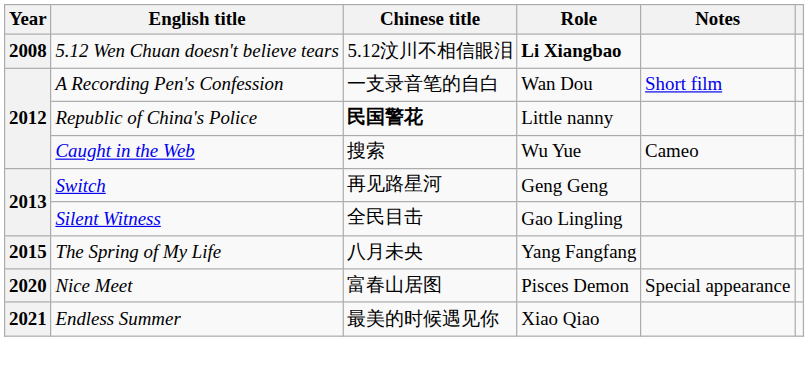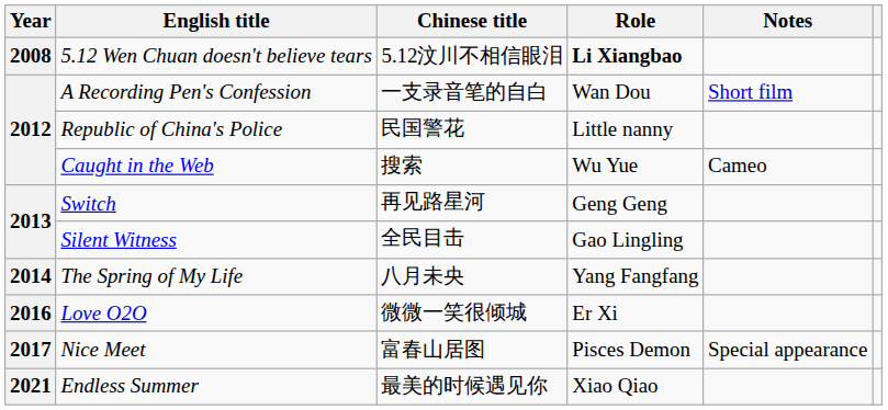Republic of China's Police | Chinese title: bold -> normal
The Spring of My Life | Year: 2015 -> 2014
+ row: 2016 | Love O2O | 微微一笑很倾城 | Er Xi
Nice Meet | Year: 2020 -> 2017
